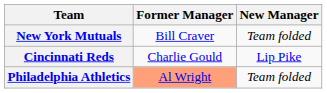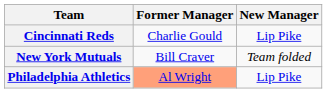rows swapped: Cincinnati Reds <-> New York Mutuals
Philadelphia Athletics | New Manager: Team folded -> Lip Pike
